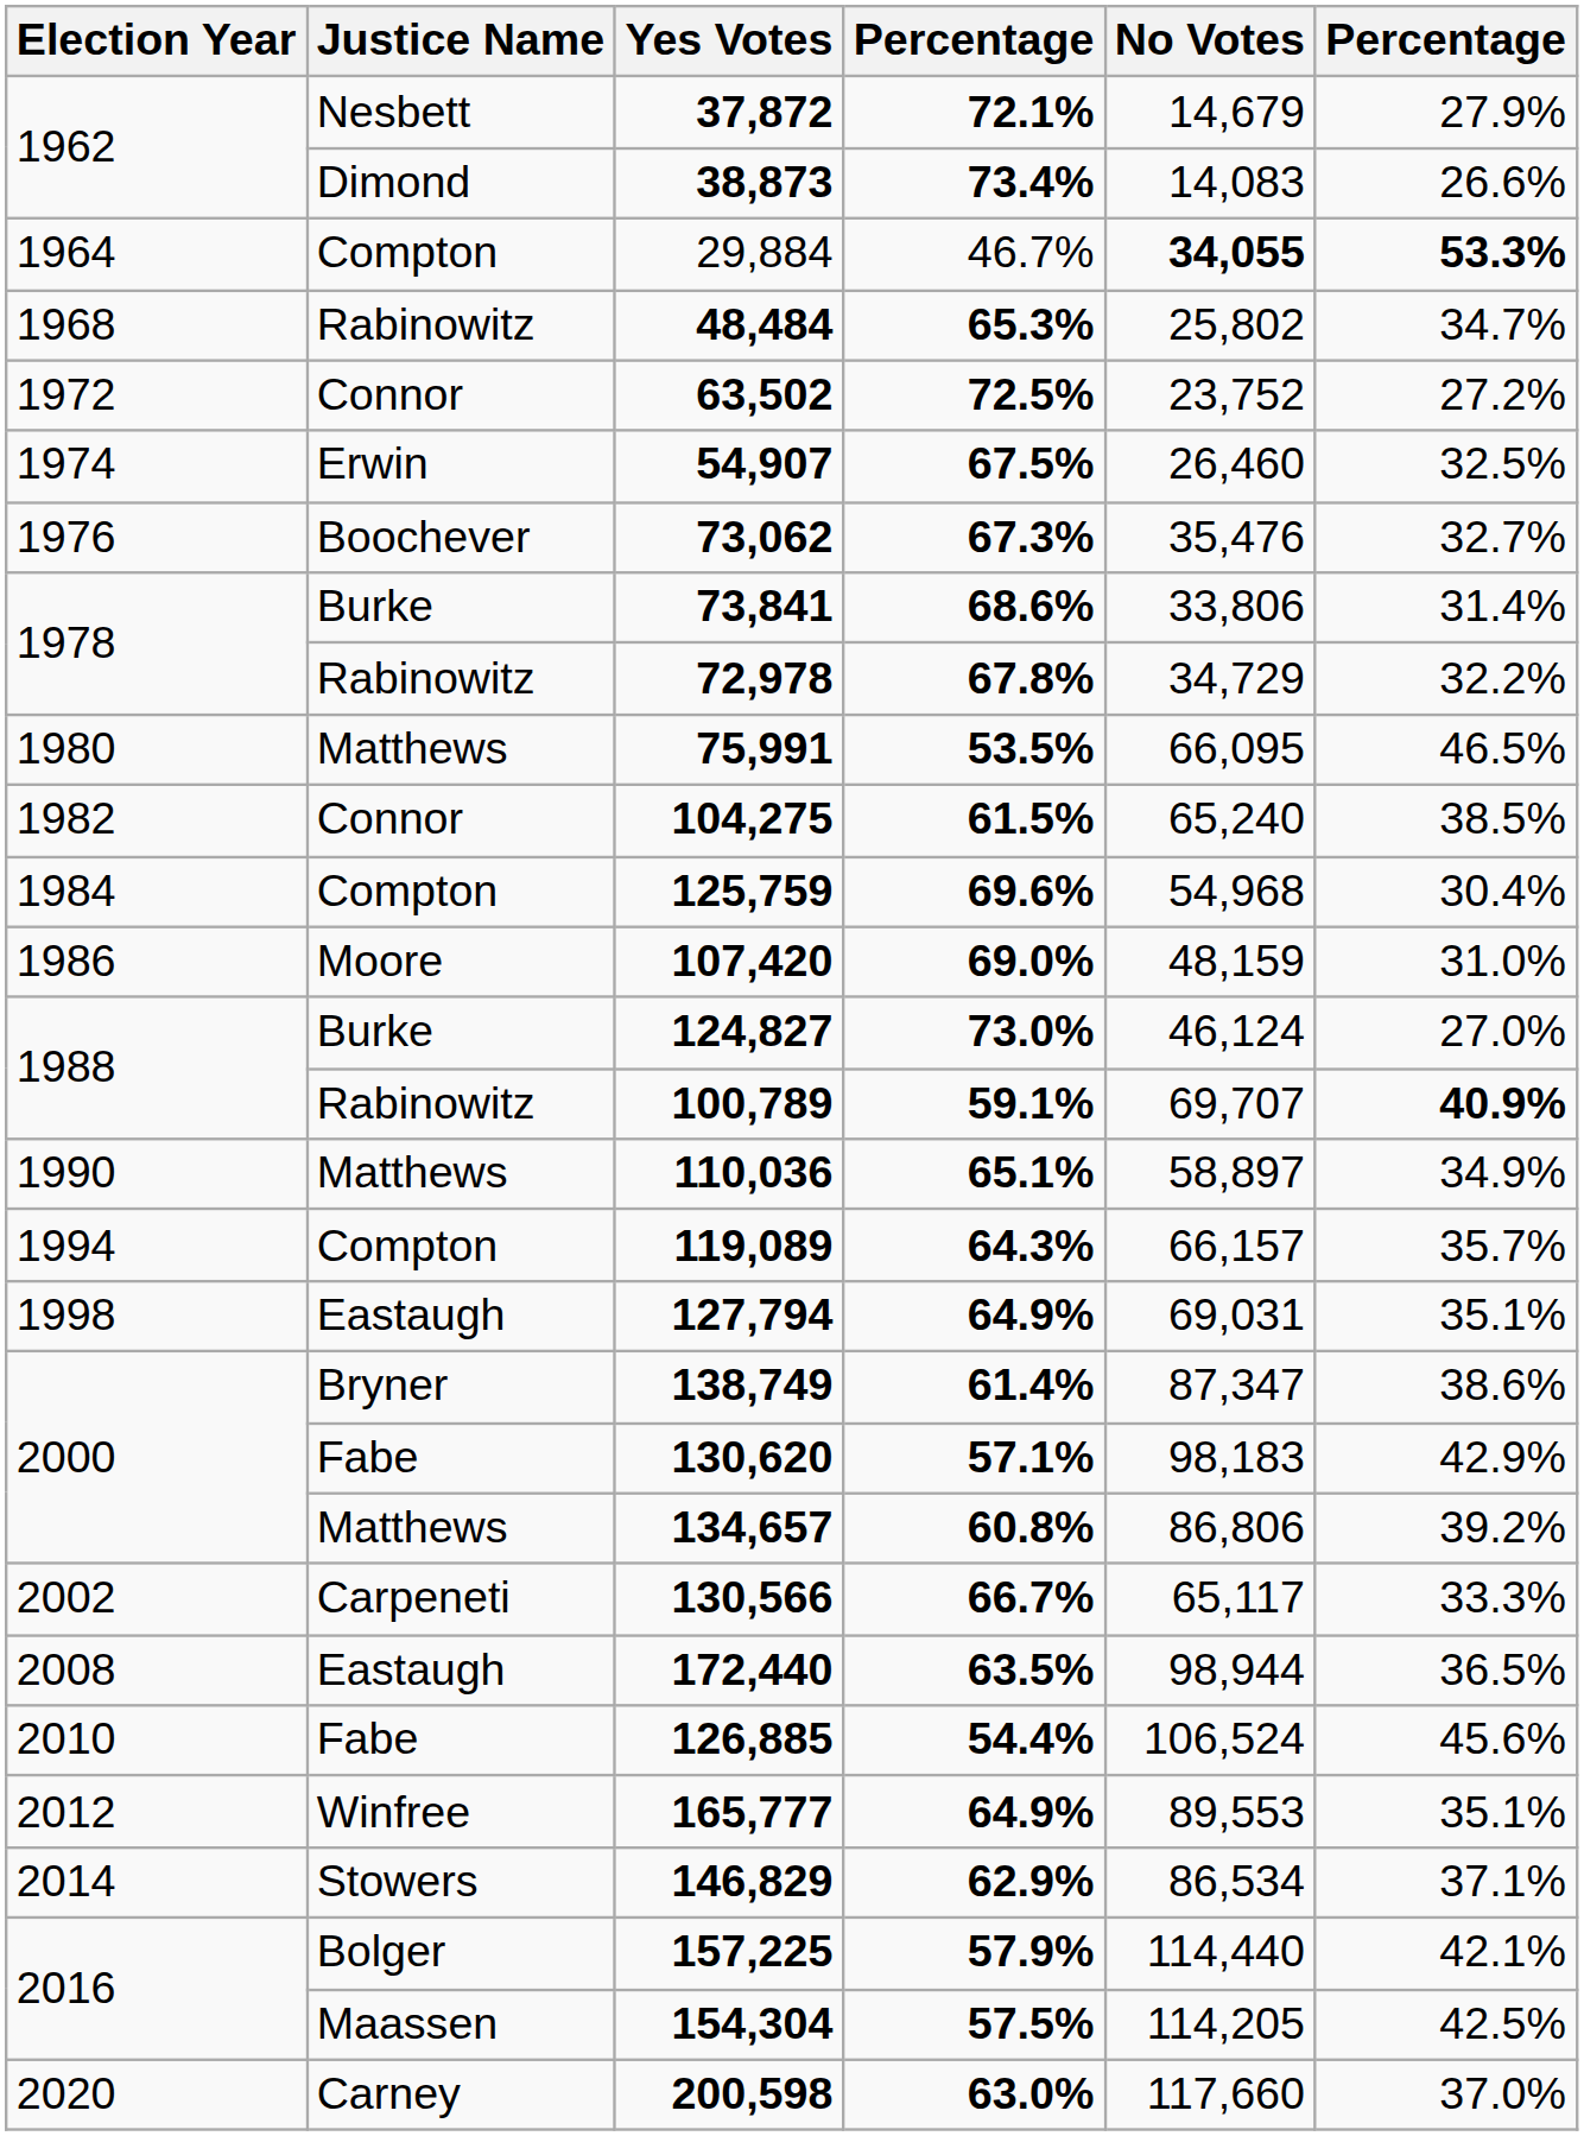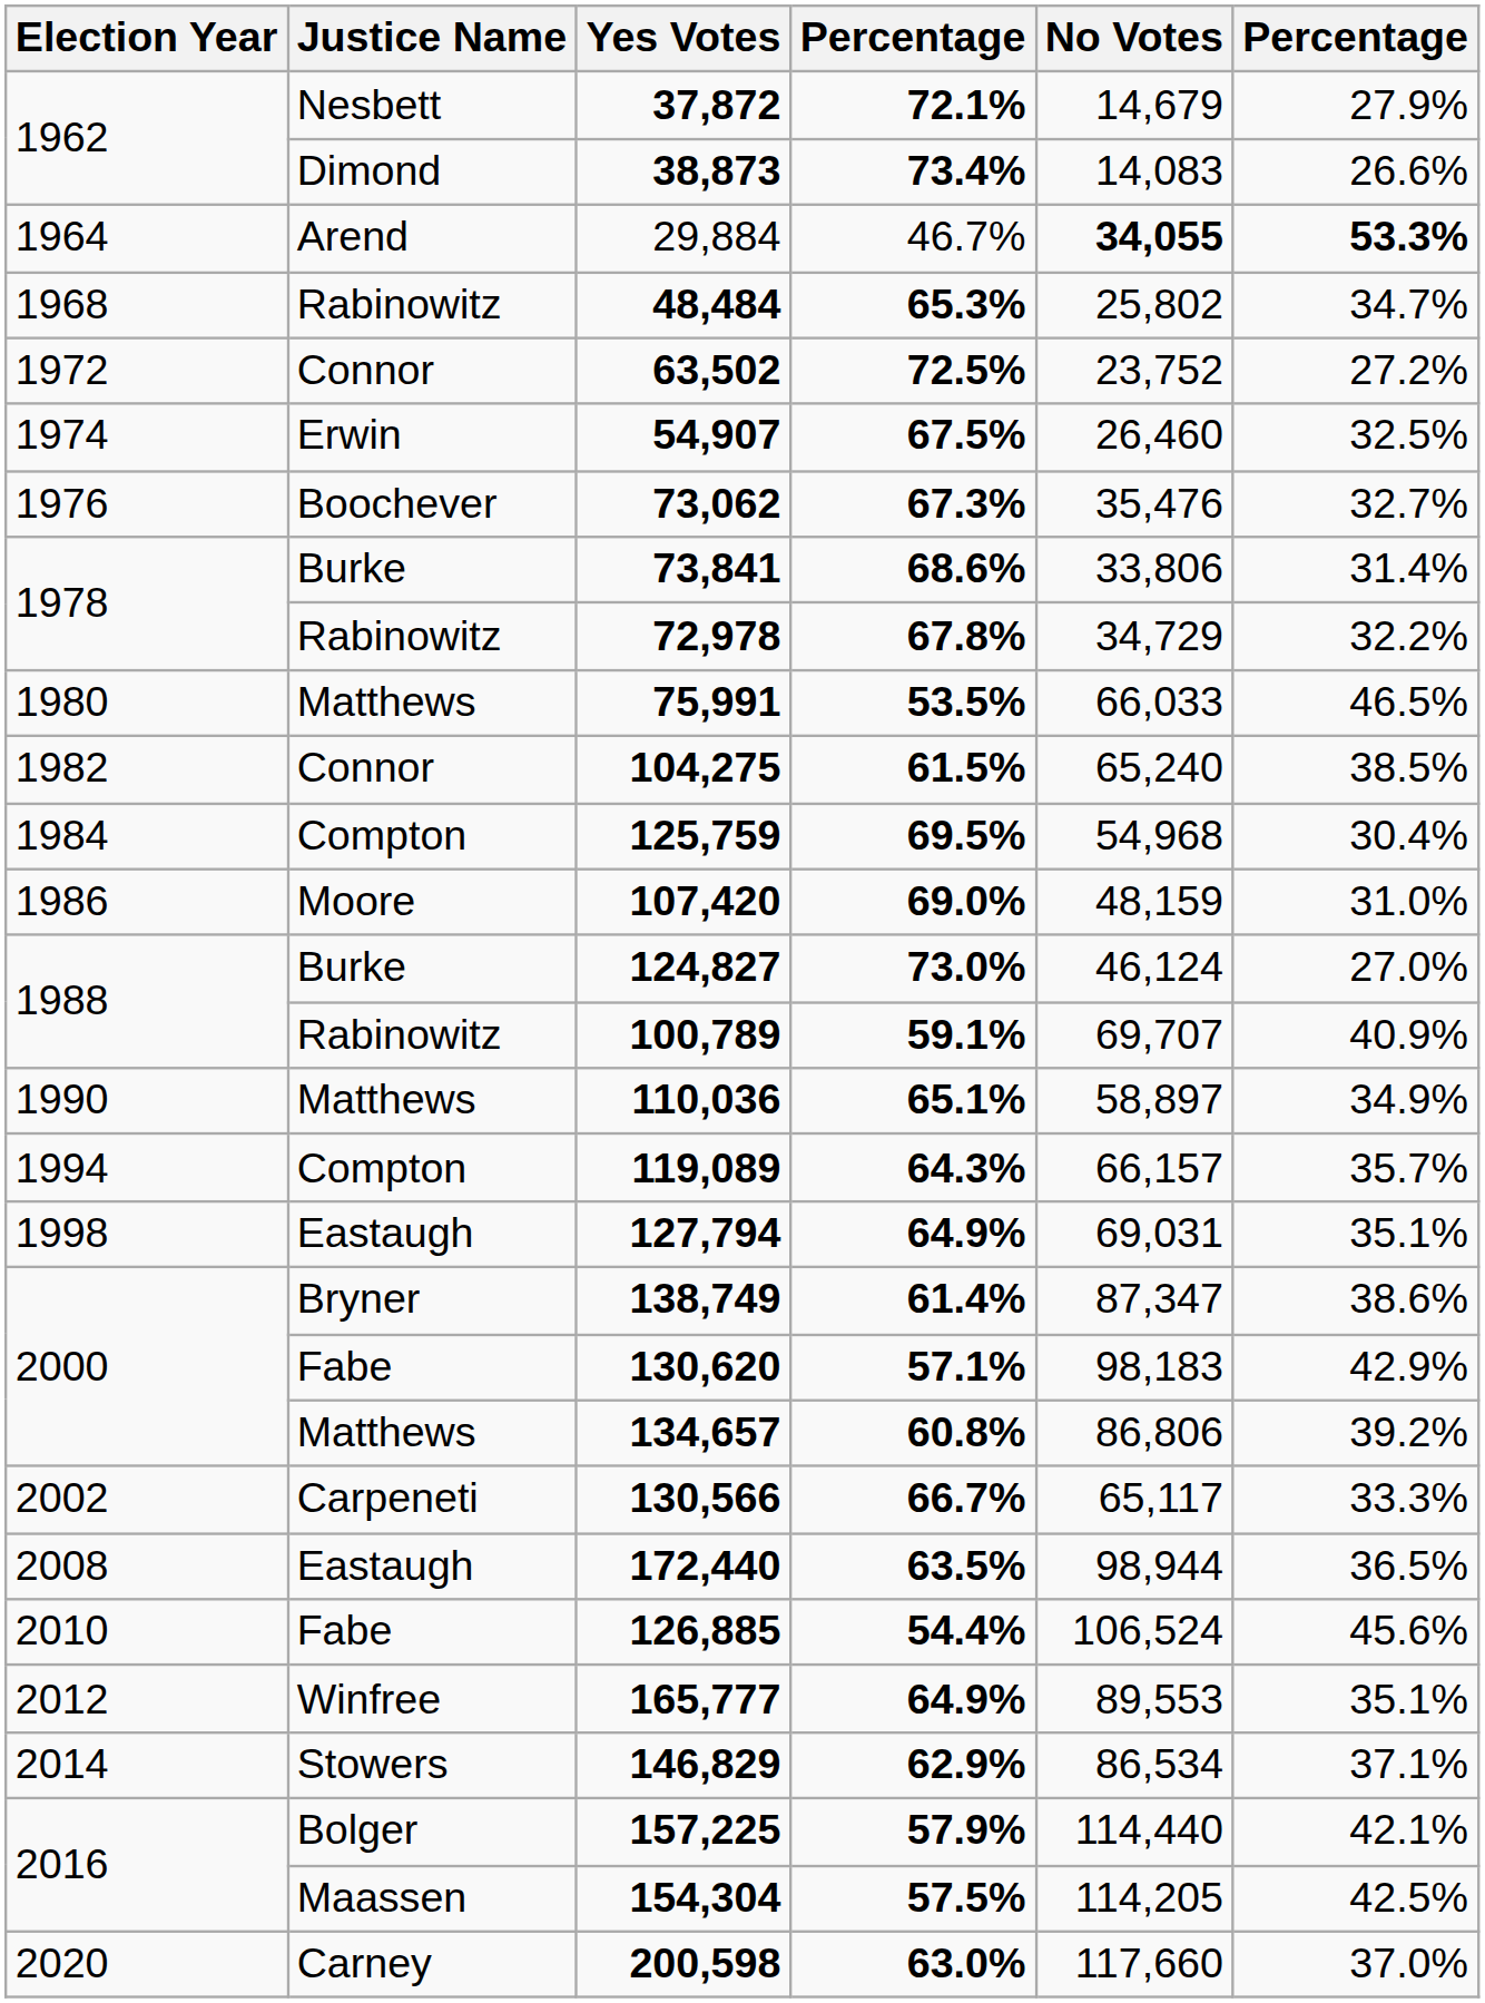29,884 | Justice Name: Compton -> Arend
75,991 | No Votes: 66,095 -> 66,033
125,759 | column 4: 69.6% -> 69.5%
100,789 | column 6: bold -> normal
